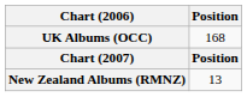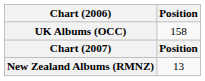UK Albums (OCC) | Position: 168 -> 158
